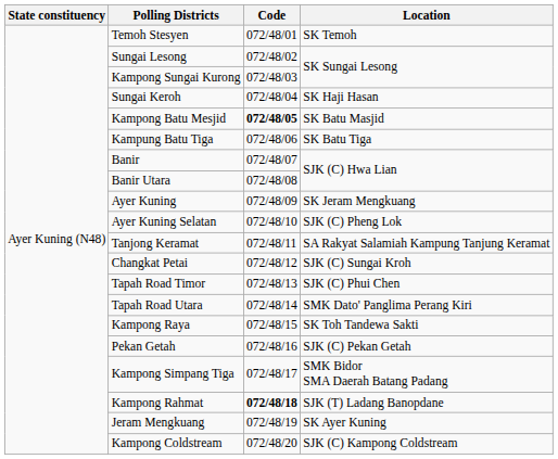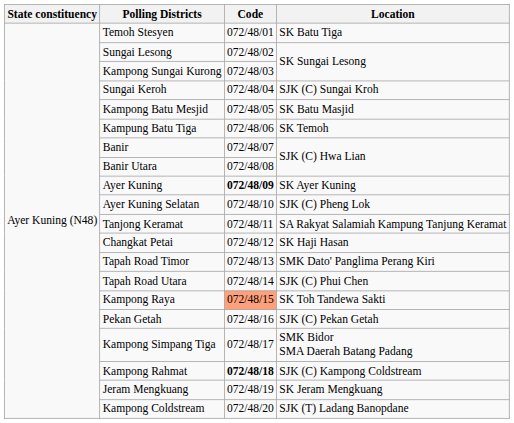Temoh Stesyen | Location: SK Temoh -> SK Batu Tiga
Sungai Keroh | Location: SK Haji Hasan -> SJK (C) Sungai Kroh
Kampong Batu Mesjid | Code: bold -> normal
Kampung Batu Tiga | Location: SK Batu Tiga -> SK Temoh
Ayer Kuning | Code: normal -> bold
Ayer Kuning | Location: SK Jeram Mengkuang -> SK Ayer Kuning
Changkat Petai | Location: SJK (C) Sungai Kroh -> SK Haji Hasan
Tapah Road Timor | Location: SJK (C) Phui Chen -> SMK Dato' Panglima Perang Kiri
Tapah Road Utara | Location: SMK Dato' Panglima Perang Kiri -> SJK (C) Phui Chen
Kampong Raya | Code: no background -> lightsalmon background
Kampong Rahmat | Location: SJK (T) Ladang Banopdane -> SJK (C) Kampong Coldstream
Jeram Mengkuang | Location: SK Ayer Kuning -> SK Jeram Mengkuang
Kampong Coldstream | Location: SJK (C) Kampong Coldstream -> SJK (T) Ladang Banopdane
